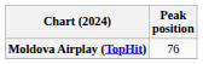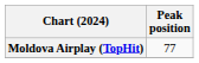Moldova Airplay (TopHit) | Peak position: 76 -> 77
